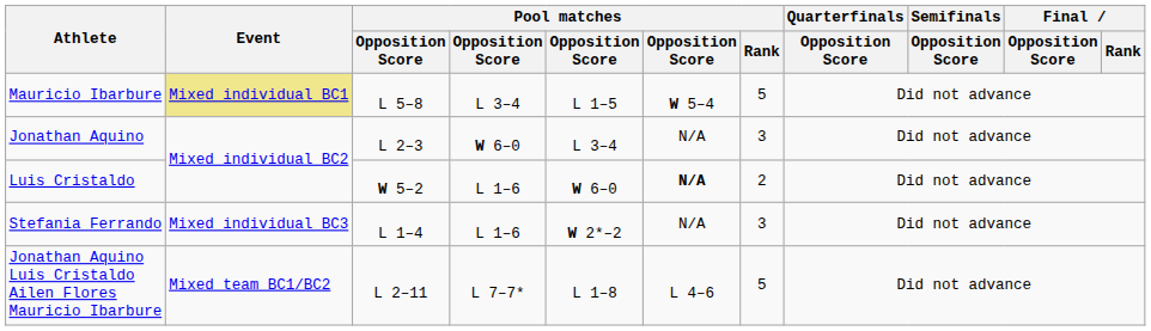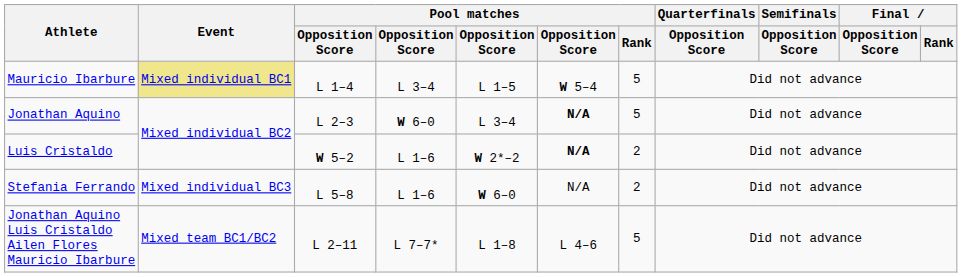Mauricio Ibarbure | column 3: L 5–8 -> L 1–4
Jonathan Aquino | column 6: normal -> bold
Jonathan Aquino | Pool matches / Rank: 3 -> 5
Luis Cristaldo | column 5: W 6–0 -> W 2*–2
Stefania Ferrando | column 3: L 1–4 -> L 5–8
Stefania Ferrando | column 5: W 2*–2 -> W 6–0
Stefania Ferrando | Pool matches / Rank: 3 -> 2
